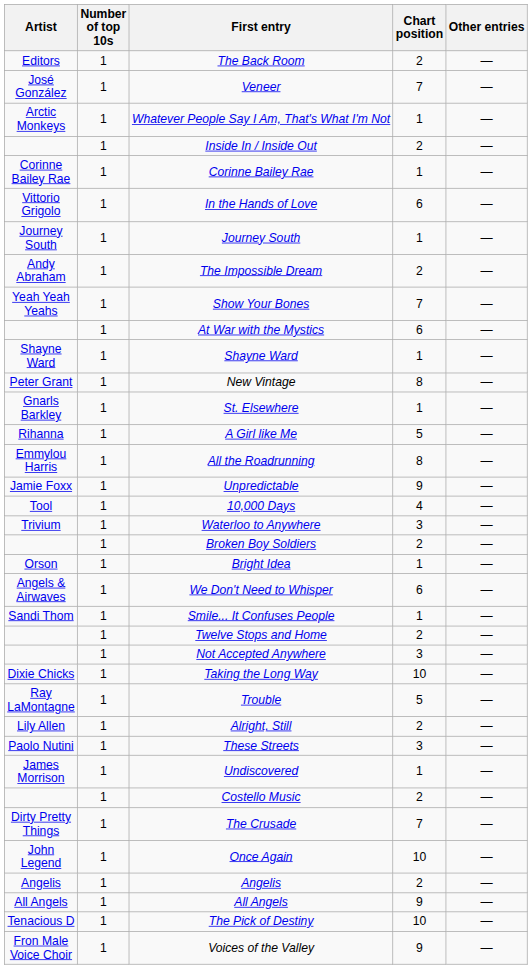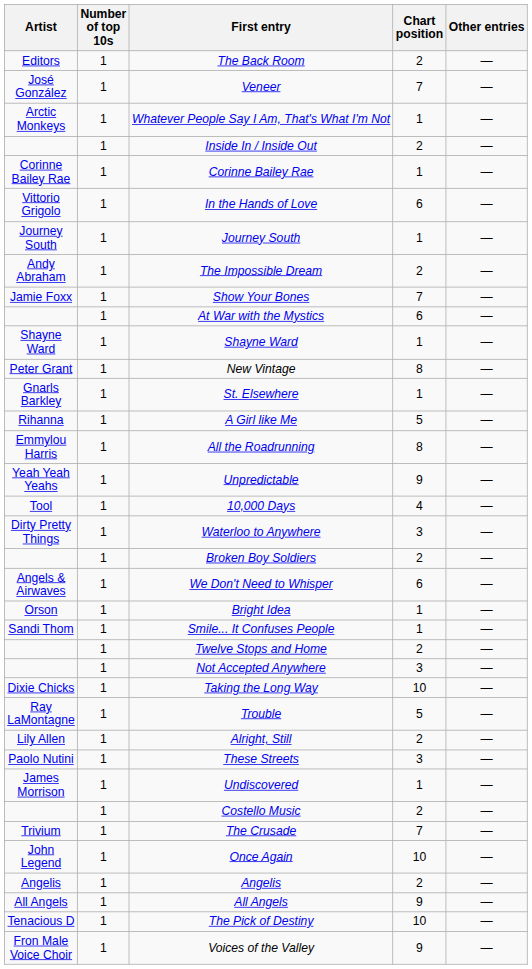Show Your Bones | Artist: Yeah Yeah Yeahs -> Jamie Foxx
Unpredictable | Artist: Jamie Foxx -> Yeah Yeah Yeahs
Waterloo to Anywhere | Artist: Trivium -> Dirty Pretty Things
rows swapped: We Don't Need to Whisper <-> Bright Idea
The Crusade | Artist: Dirty Pretty Things -> Trivium
